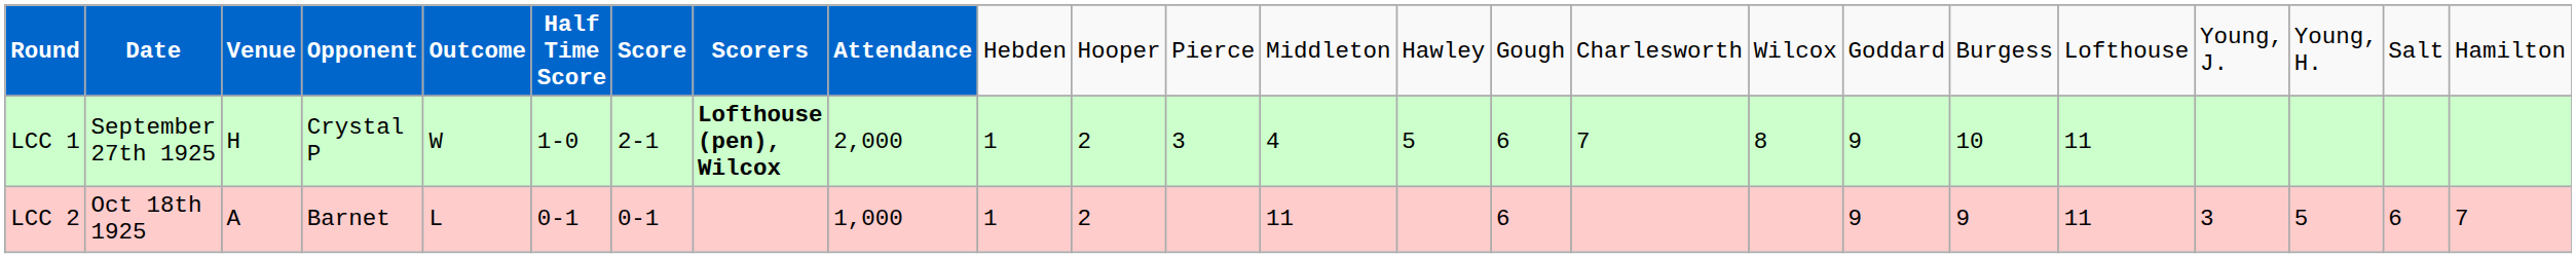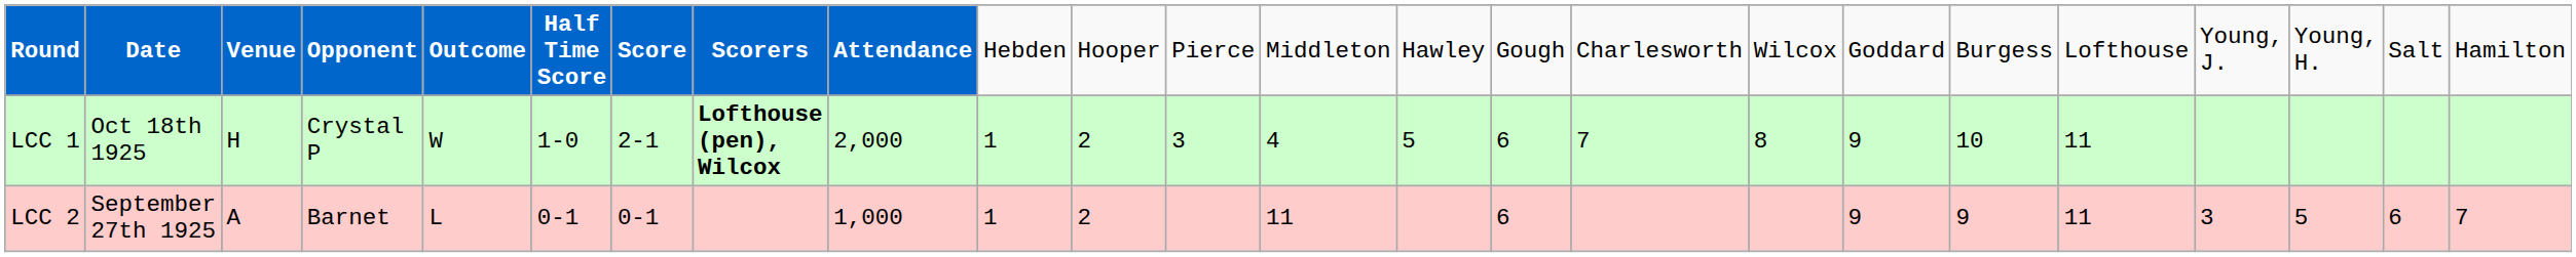LCC 1 | column 2: September 27th 1925 -> Oct 18th 1925
LCC 2 | column 2: Oct 18th 1925 -> September 27th 1925
